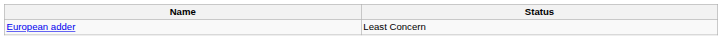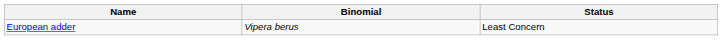+ column: Binomial | Vipera berus
